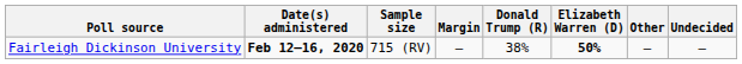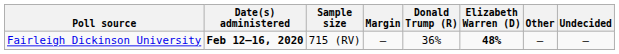Fairleigh Dickinson University | Donald Trump (R): 38% -> 36%
Fairleigh Dickinson University | Elizabeth Warren (D): 50% -> 48%
